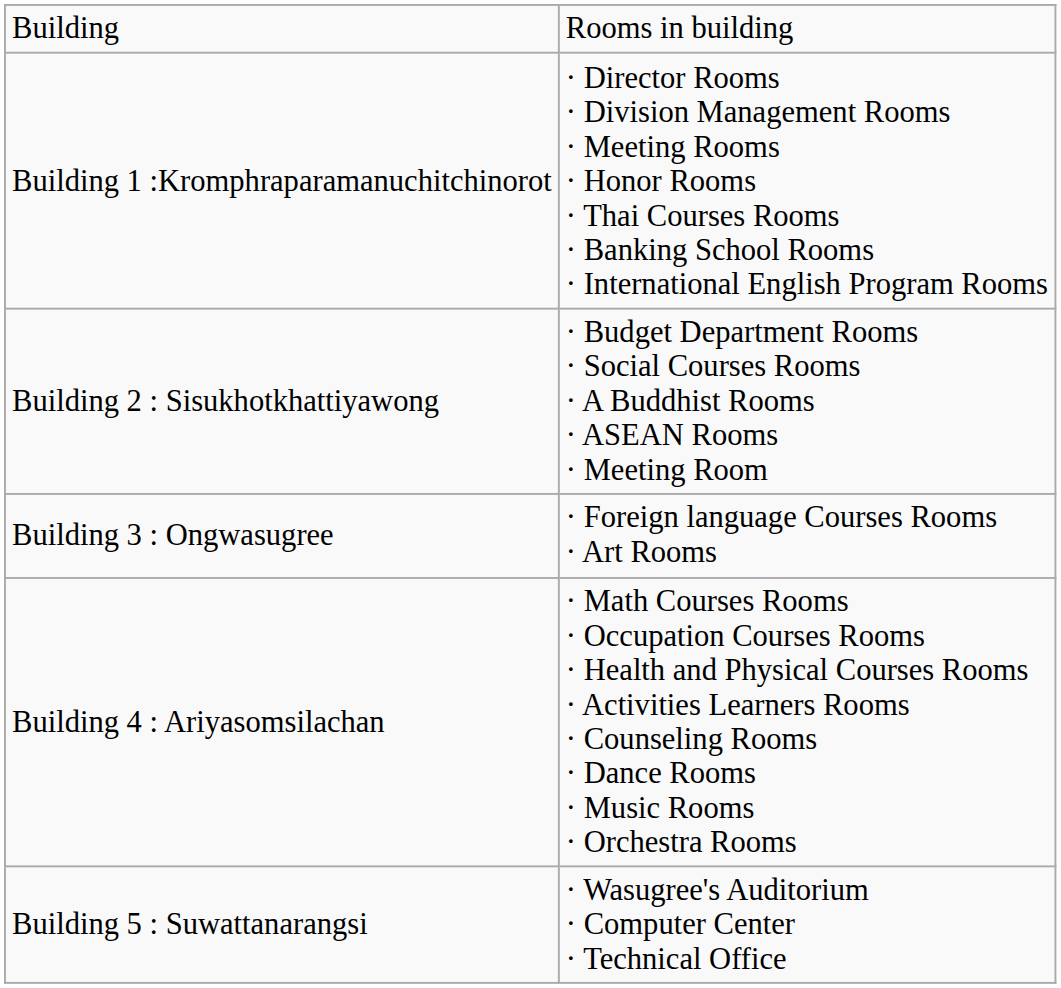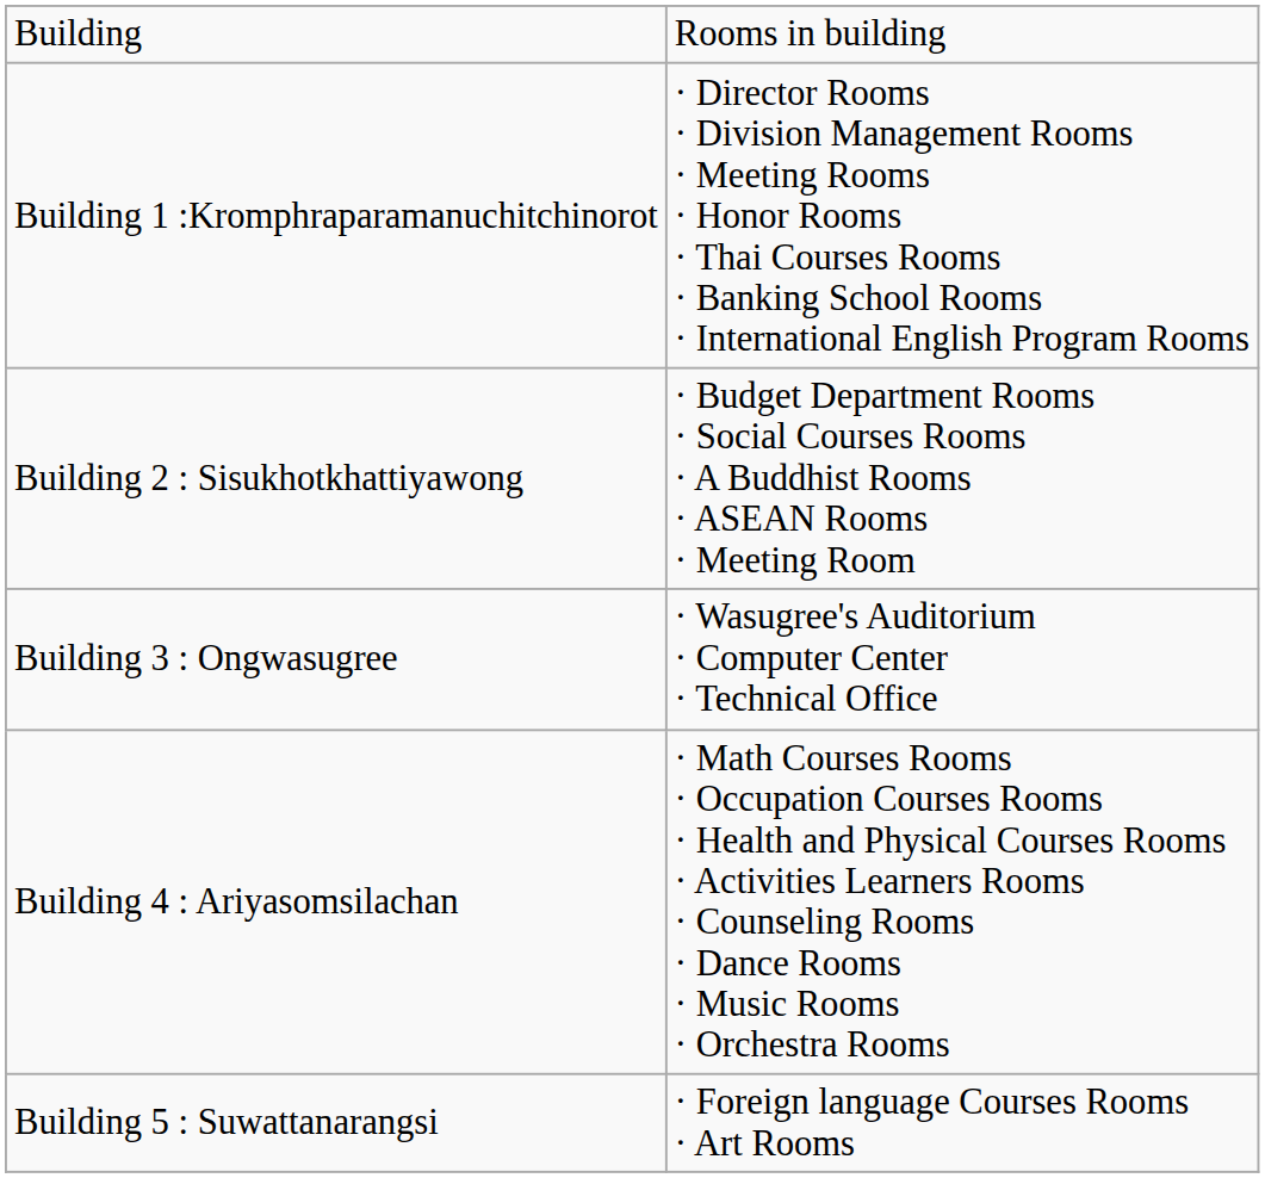Building 3 : Ongwasugree | column 2: · Foreign language Courses Rooms · Art Rooms -> · Wasugree's Auditorium · Computer Center · Technical Office
Building 5 : Suwattanarangsi | column 2: · Wasugree's Auditorium · Computer Center · Technical Office -> · Foreign language Courses Rooms · Art Rooms
